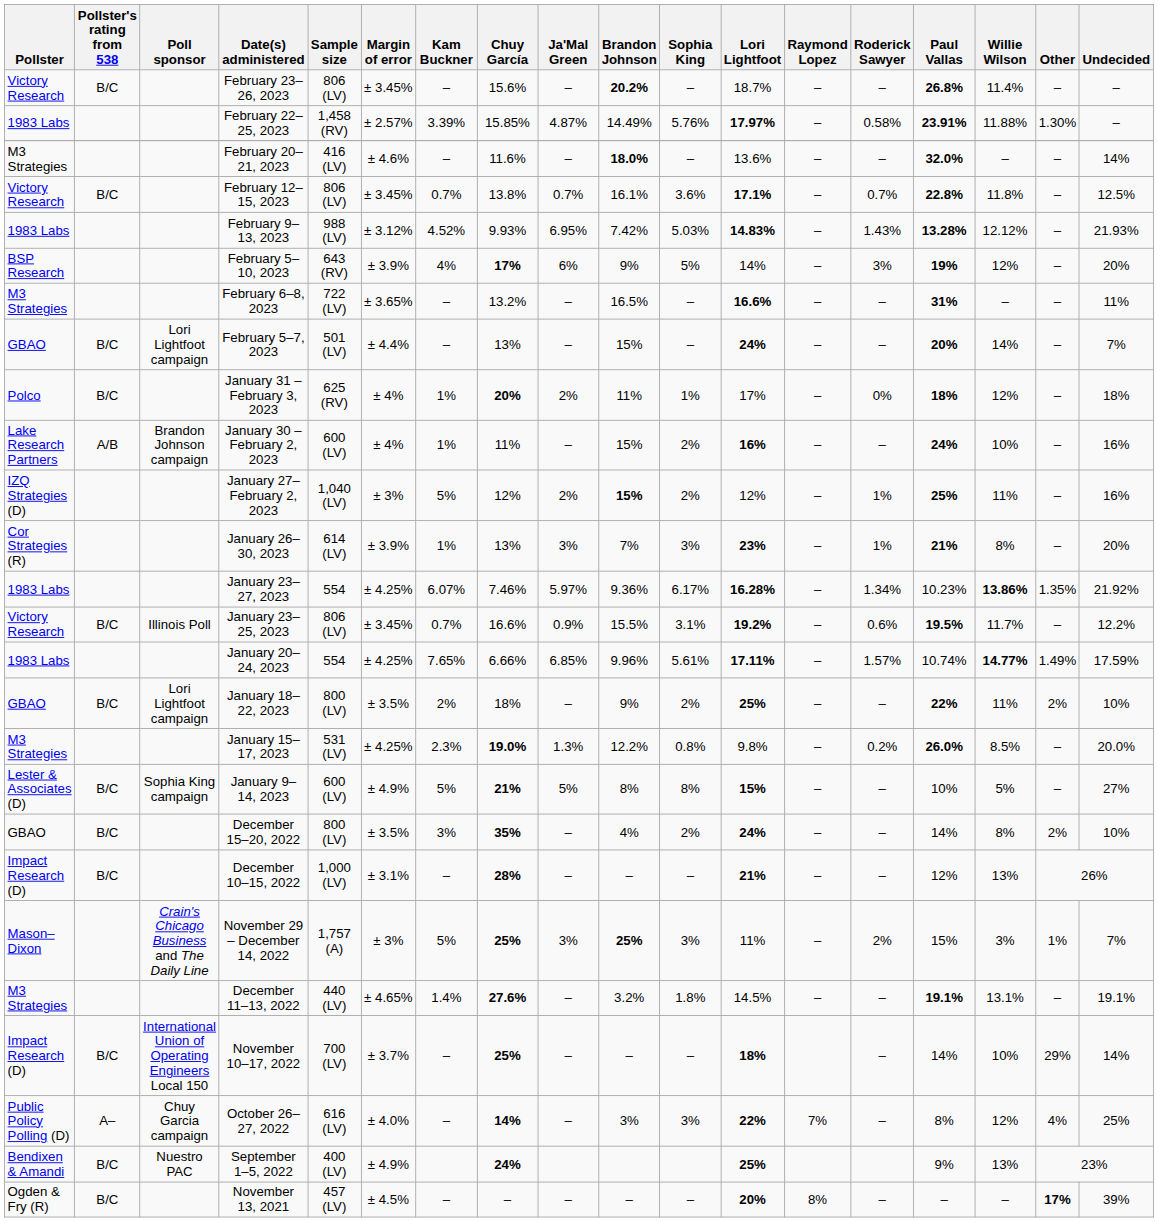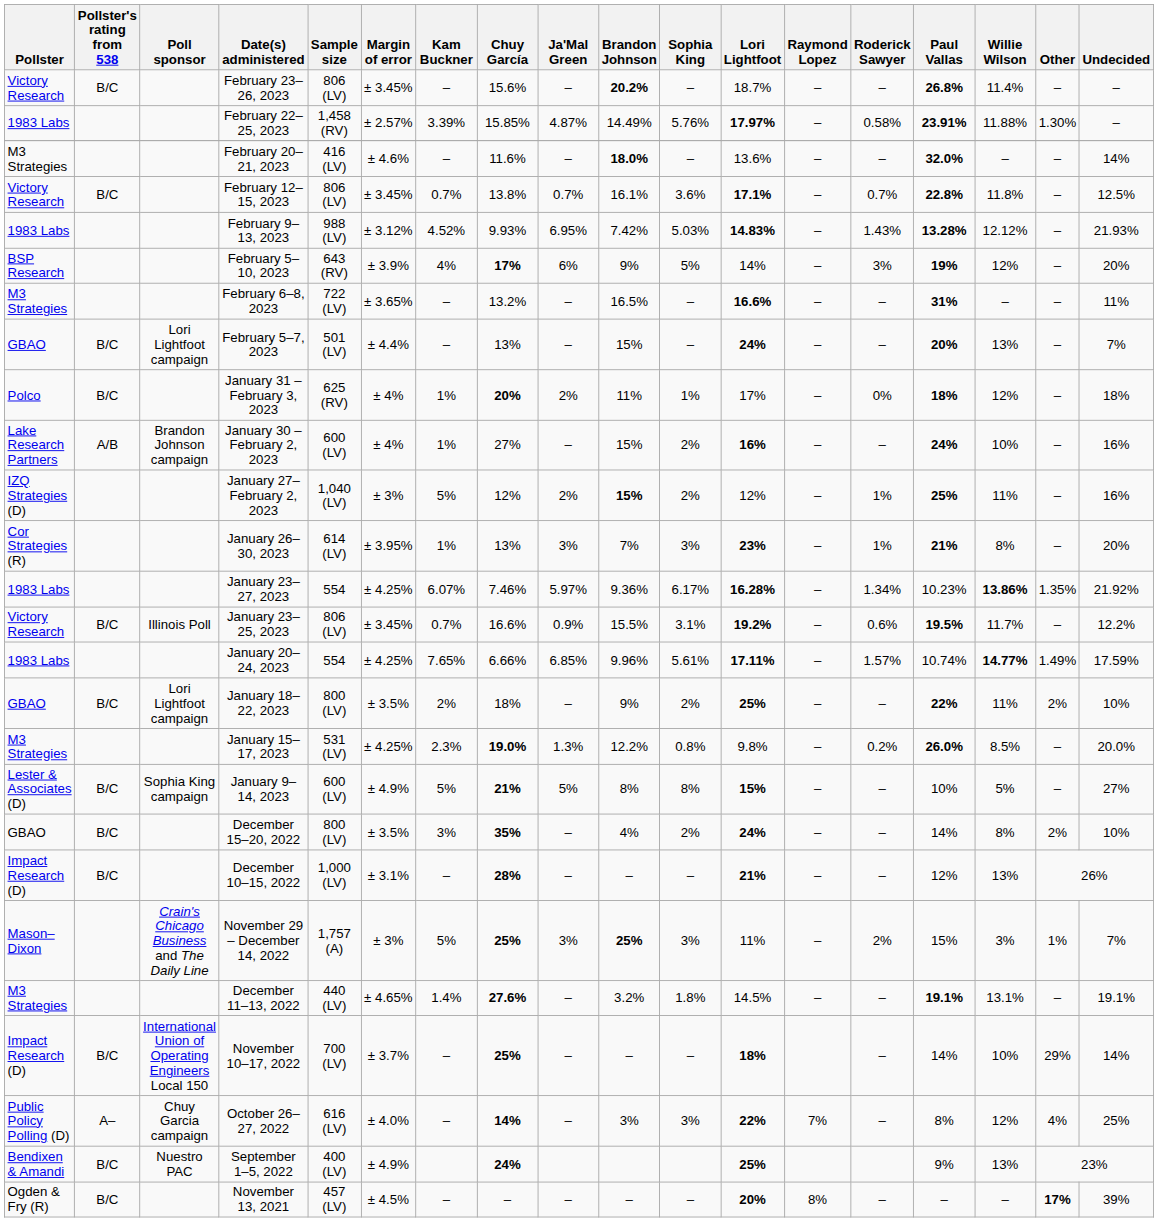February 5–7, 2023 | Willie Wilson: 14% -> 13%
January 30 – February 2, 2023 | Chuy García: 11% -> 27%
January 26–30, 2023 | Margin of error: ± 3.9% -> ± 3.95%
